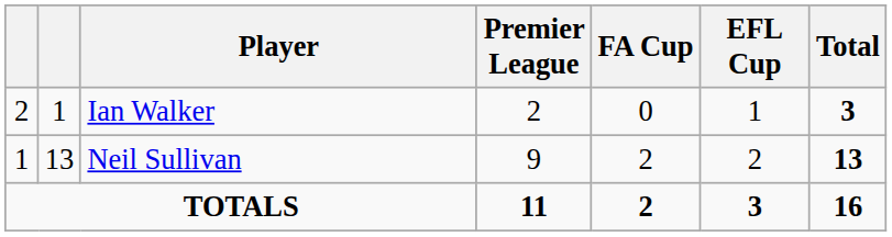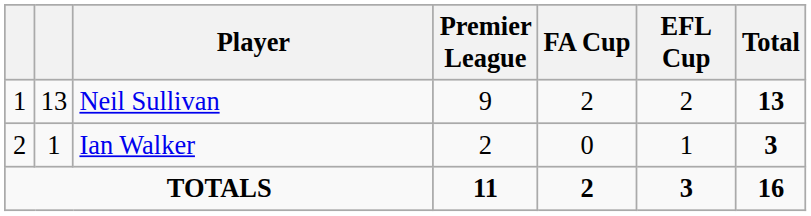rows swapped: Neil Sullivan <-> Ian Walker
